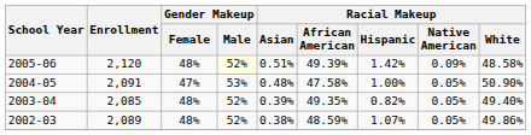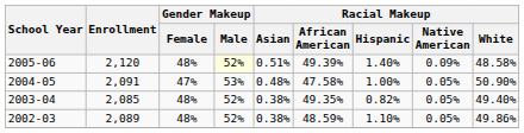2005-06 | Racial Makeup / Hispanic: 1.42% -> 1.40%
2003-04 | Racial Makeup / Asian: 0.39% -> 0.38%
2002-03 | Racial Makeup / Hispanic: 1.07% -> 1.10%
